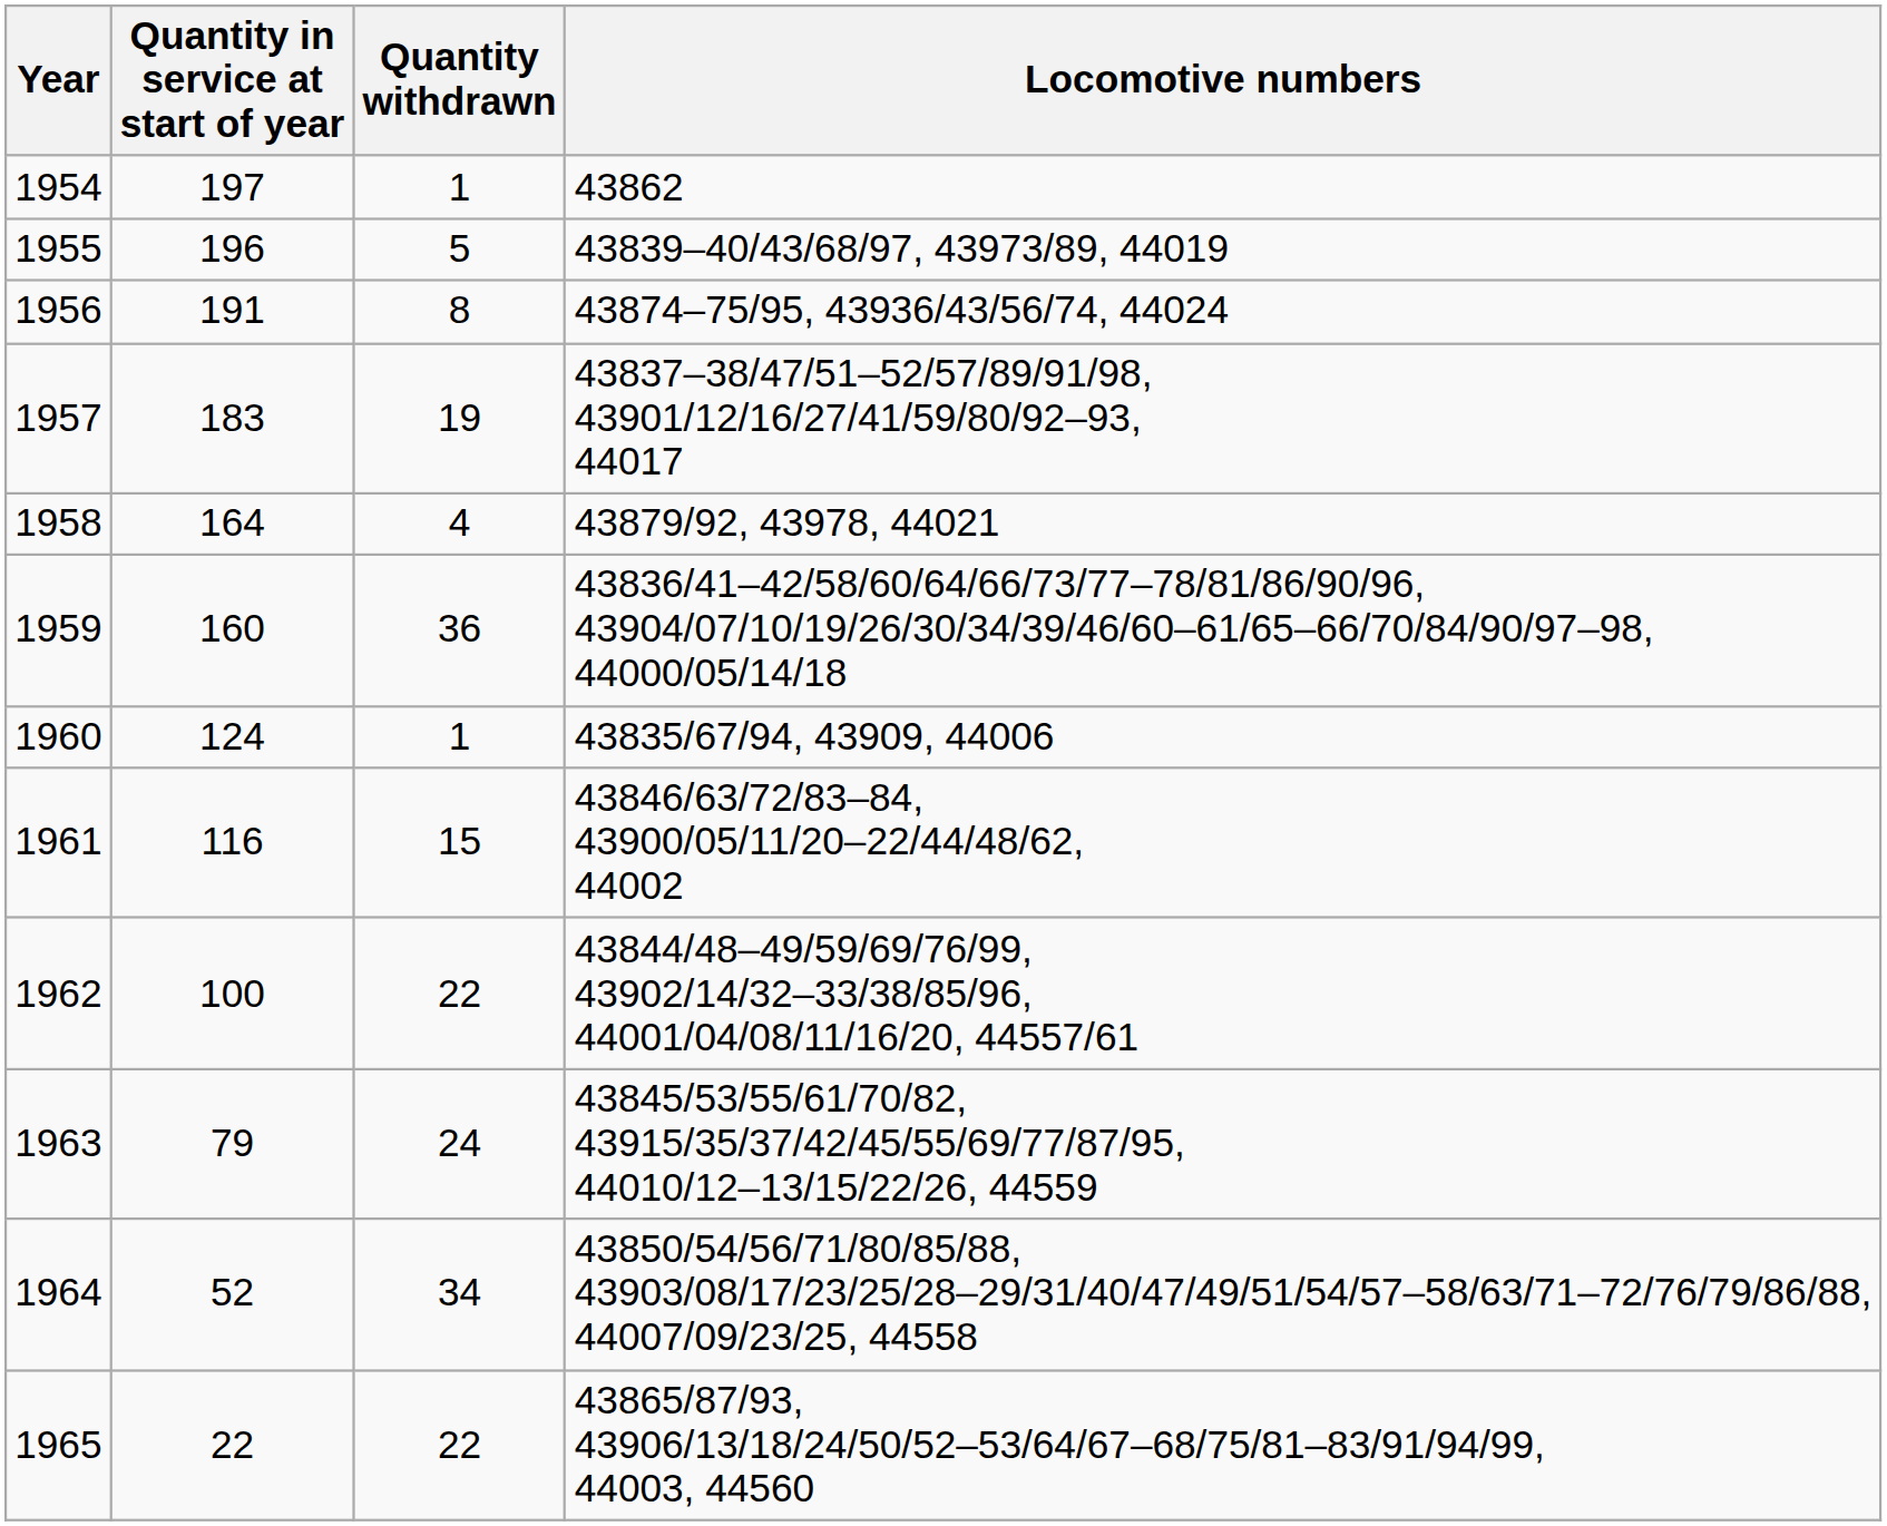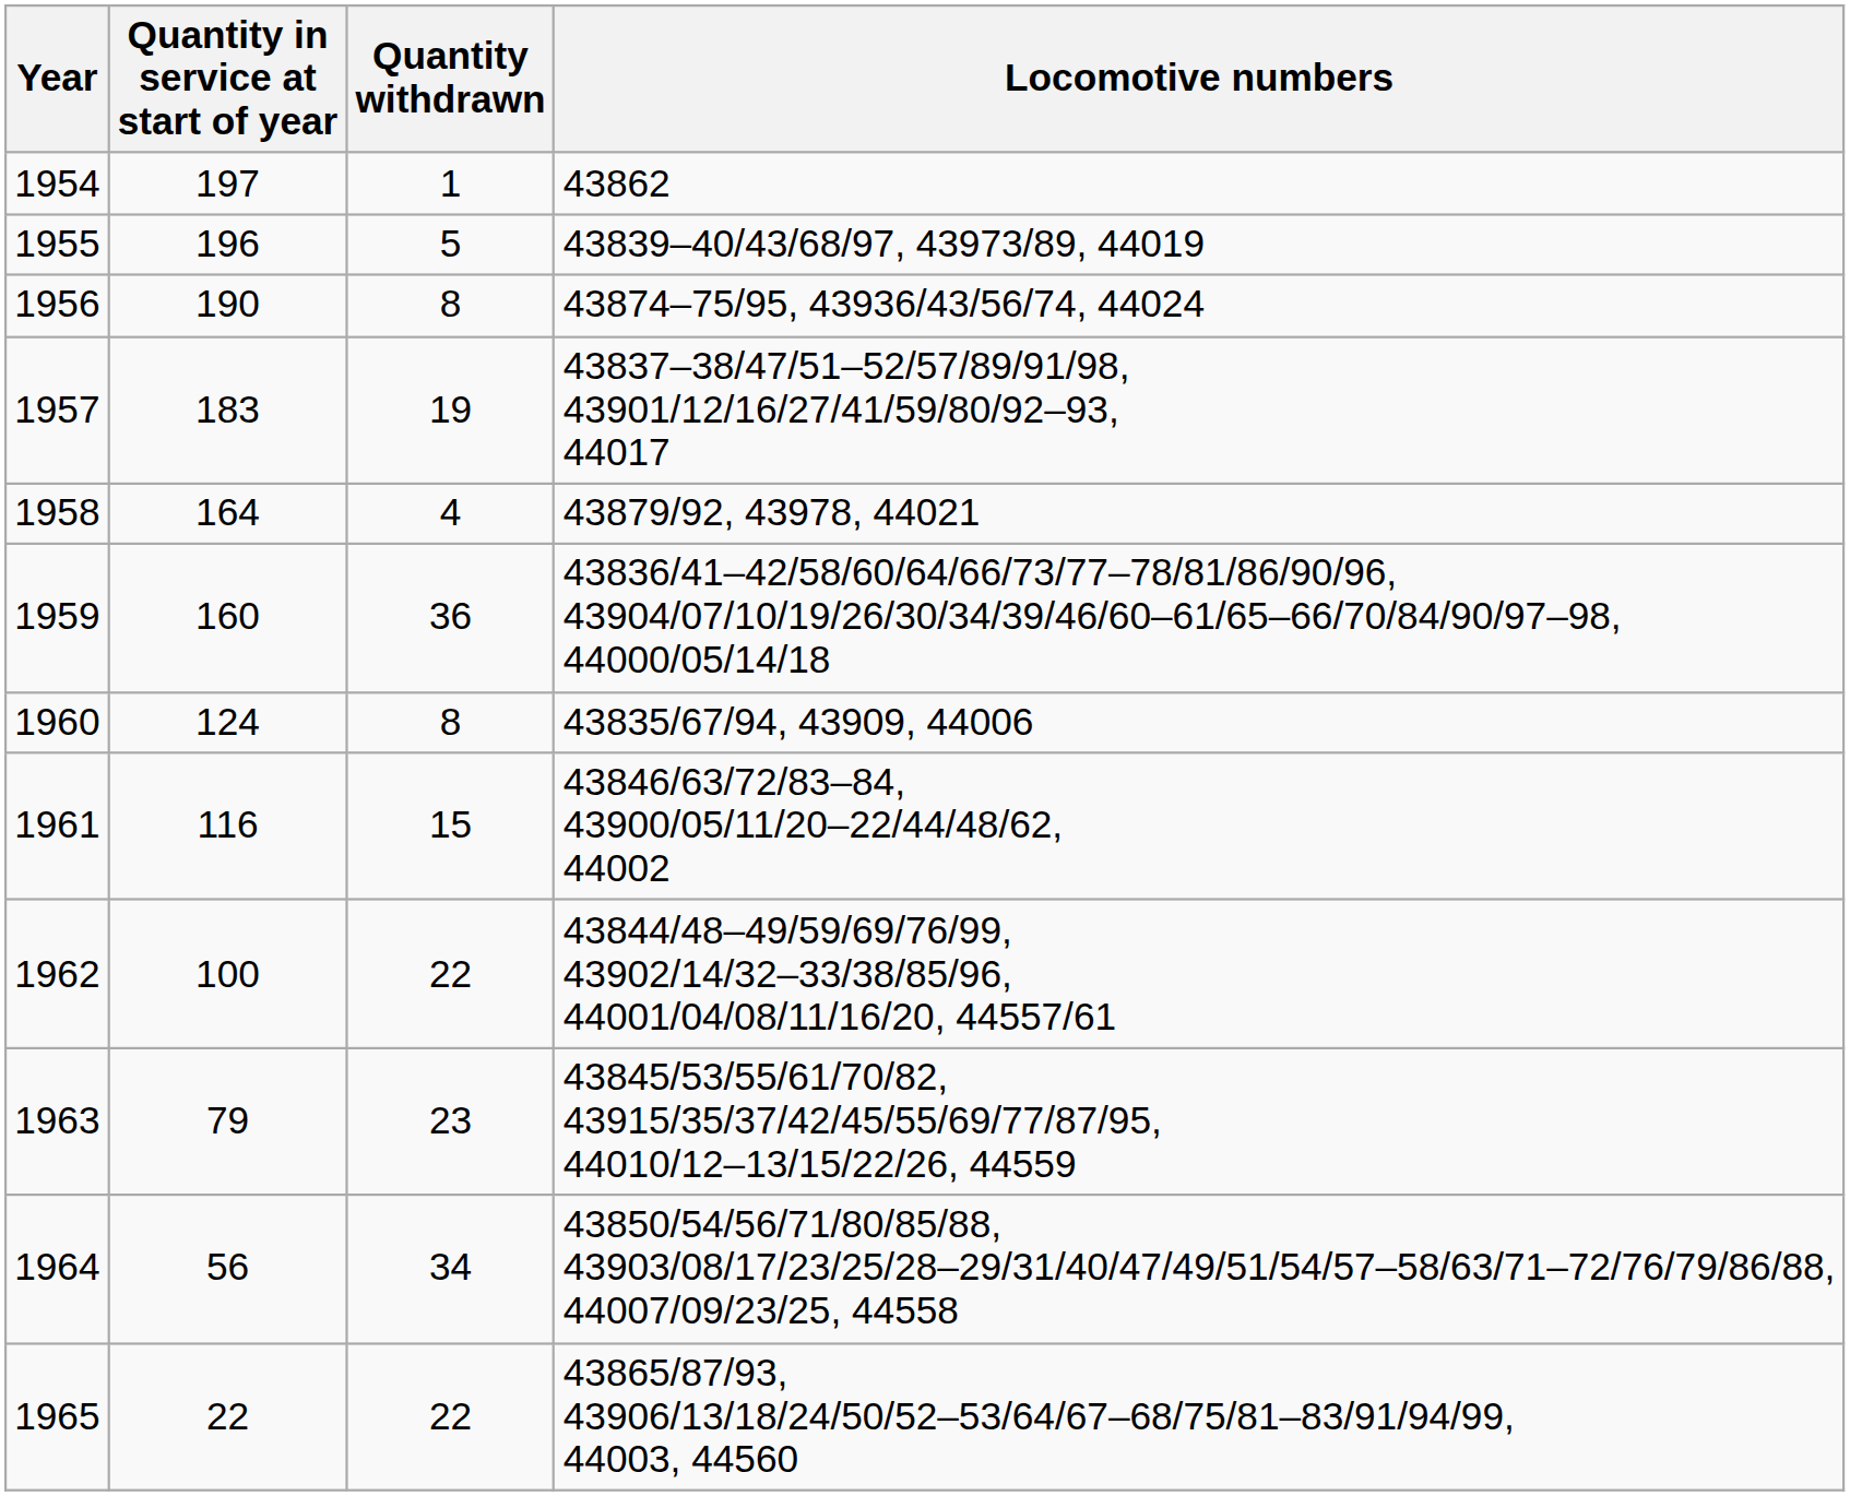1956 | Quantity in service at start of year: 191 -> 190
1960 | Quantity withdrawn: 1 -> 8
1963 | Quantity withdrawn: 24 -> 23
1964 | Quantity in service at start of year: 52 -> 56
